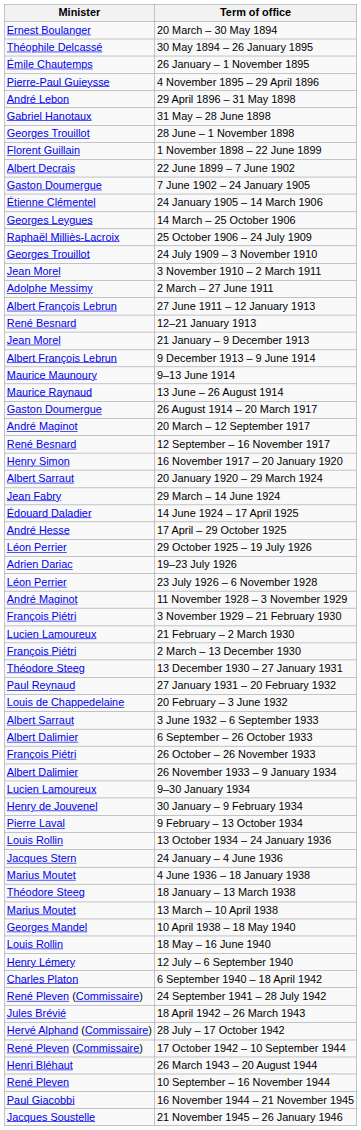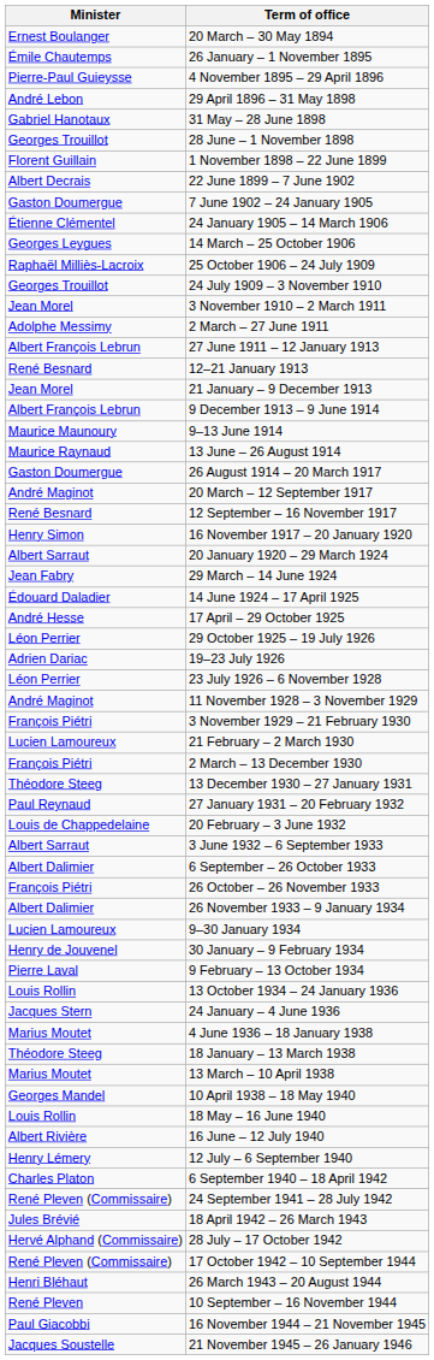- row: Théophile Delcassé | 30 May 1894 – 26 January 1895
+ row: Albert Rivière | 16 June – 12 July 1940
